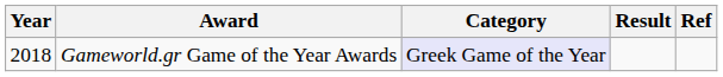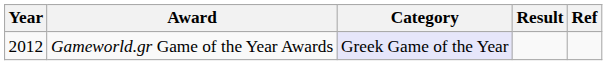Gameworld.gr Game of the Year Awards | Year: 2018 -> 2012
